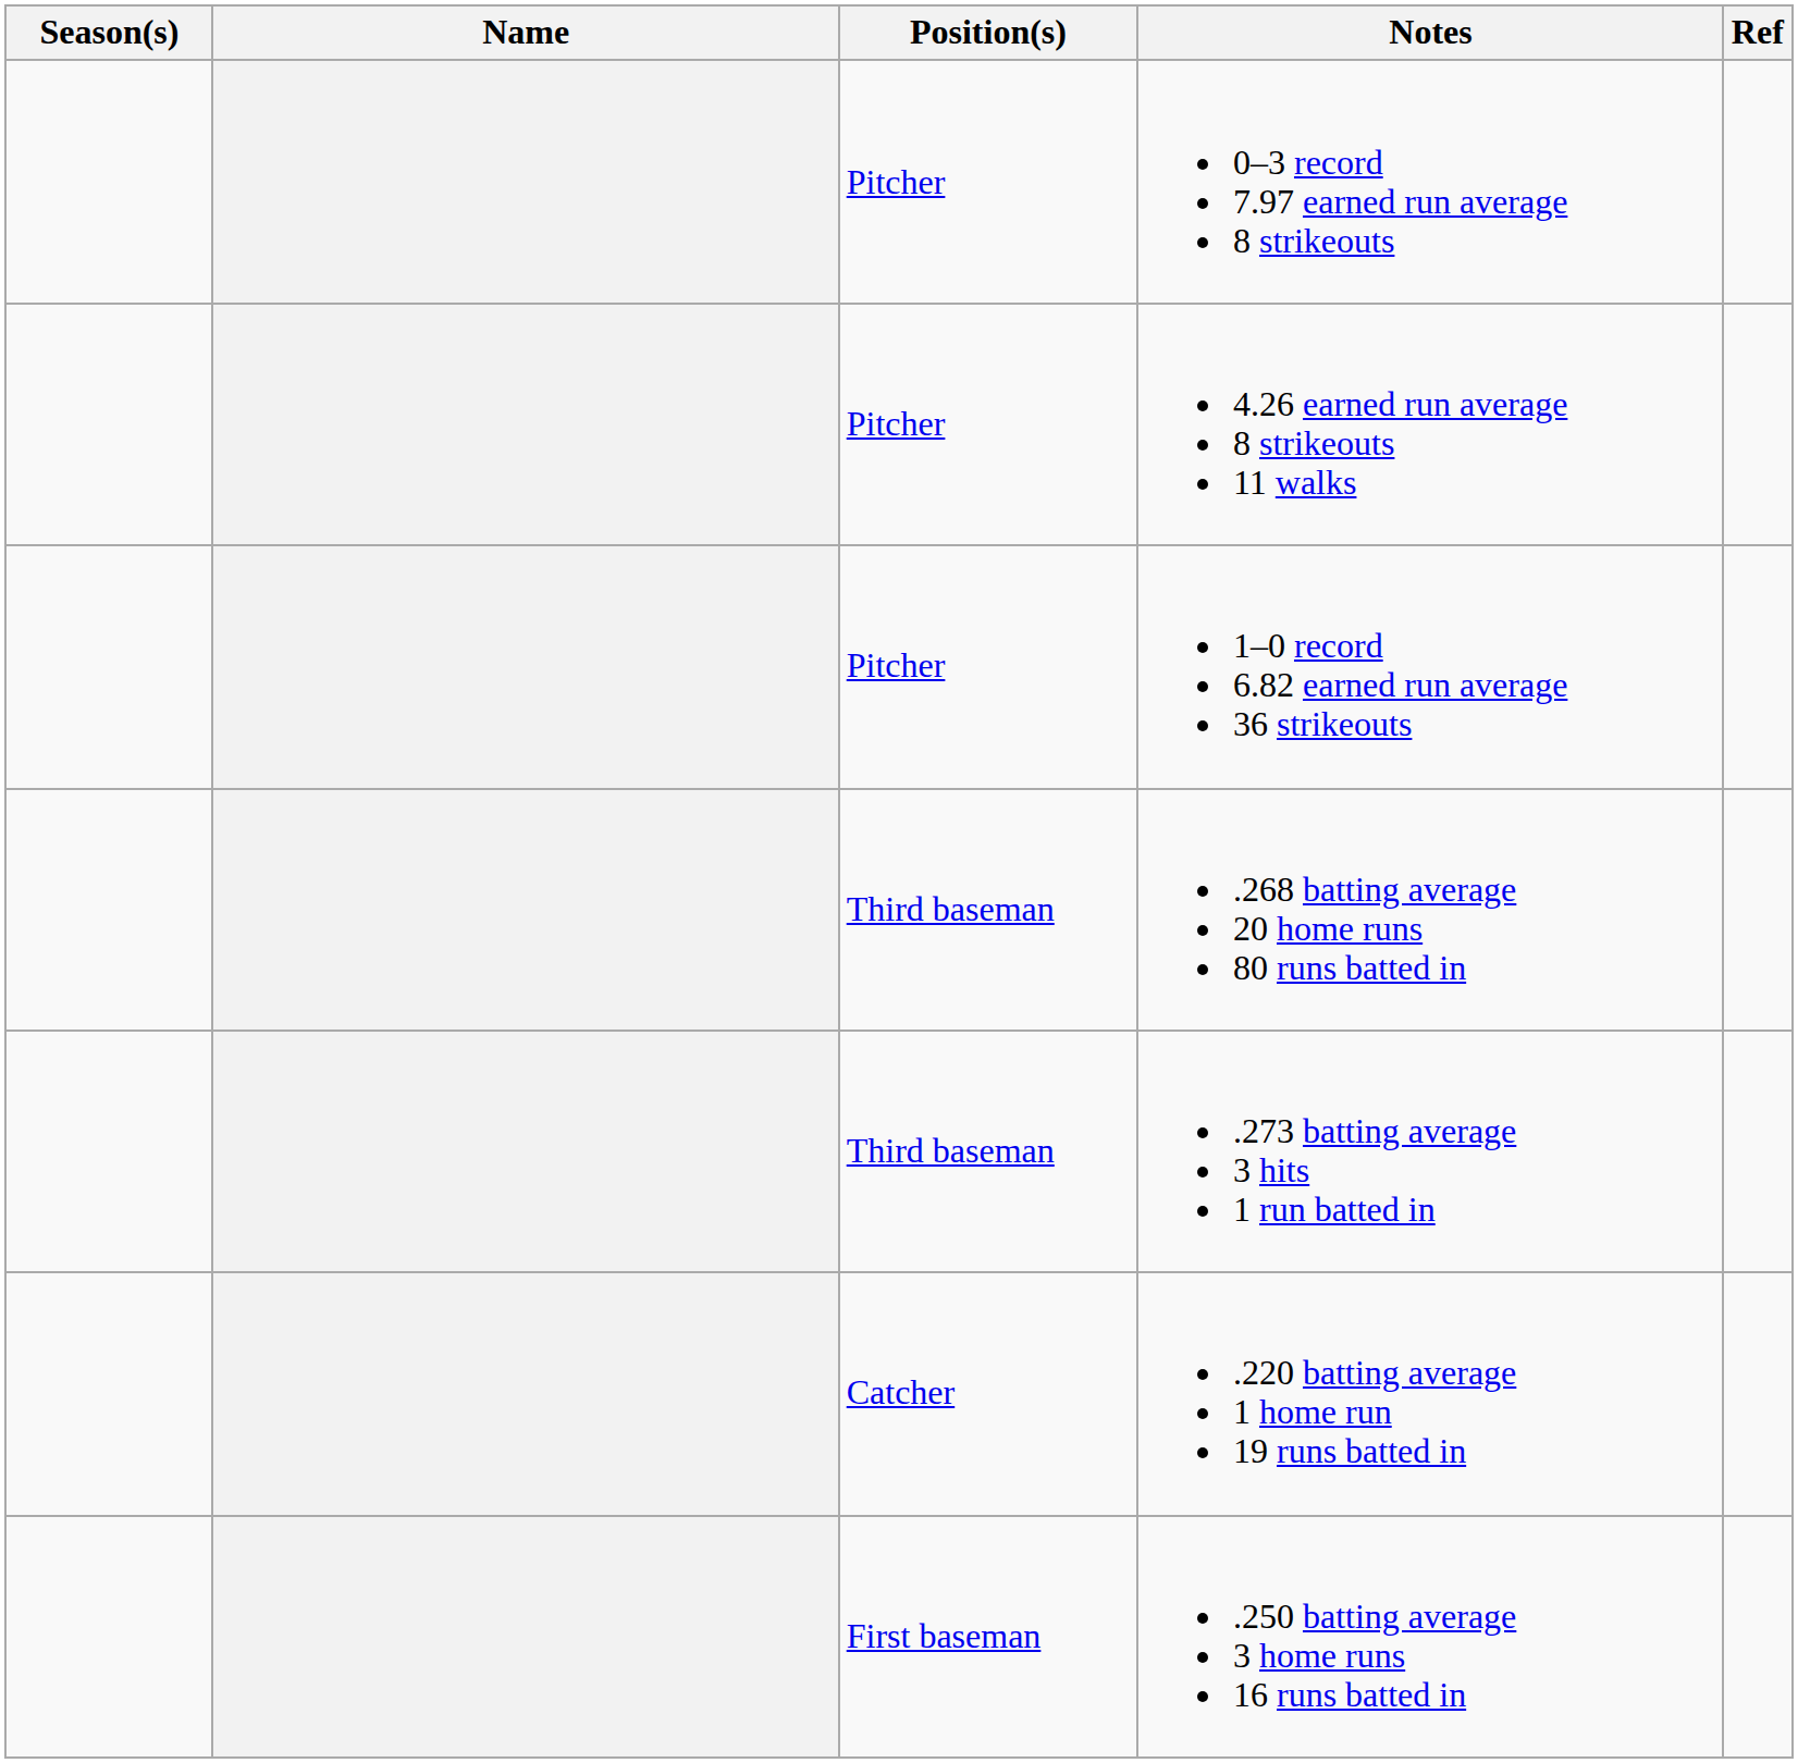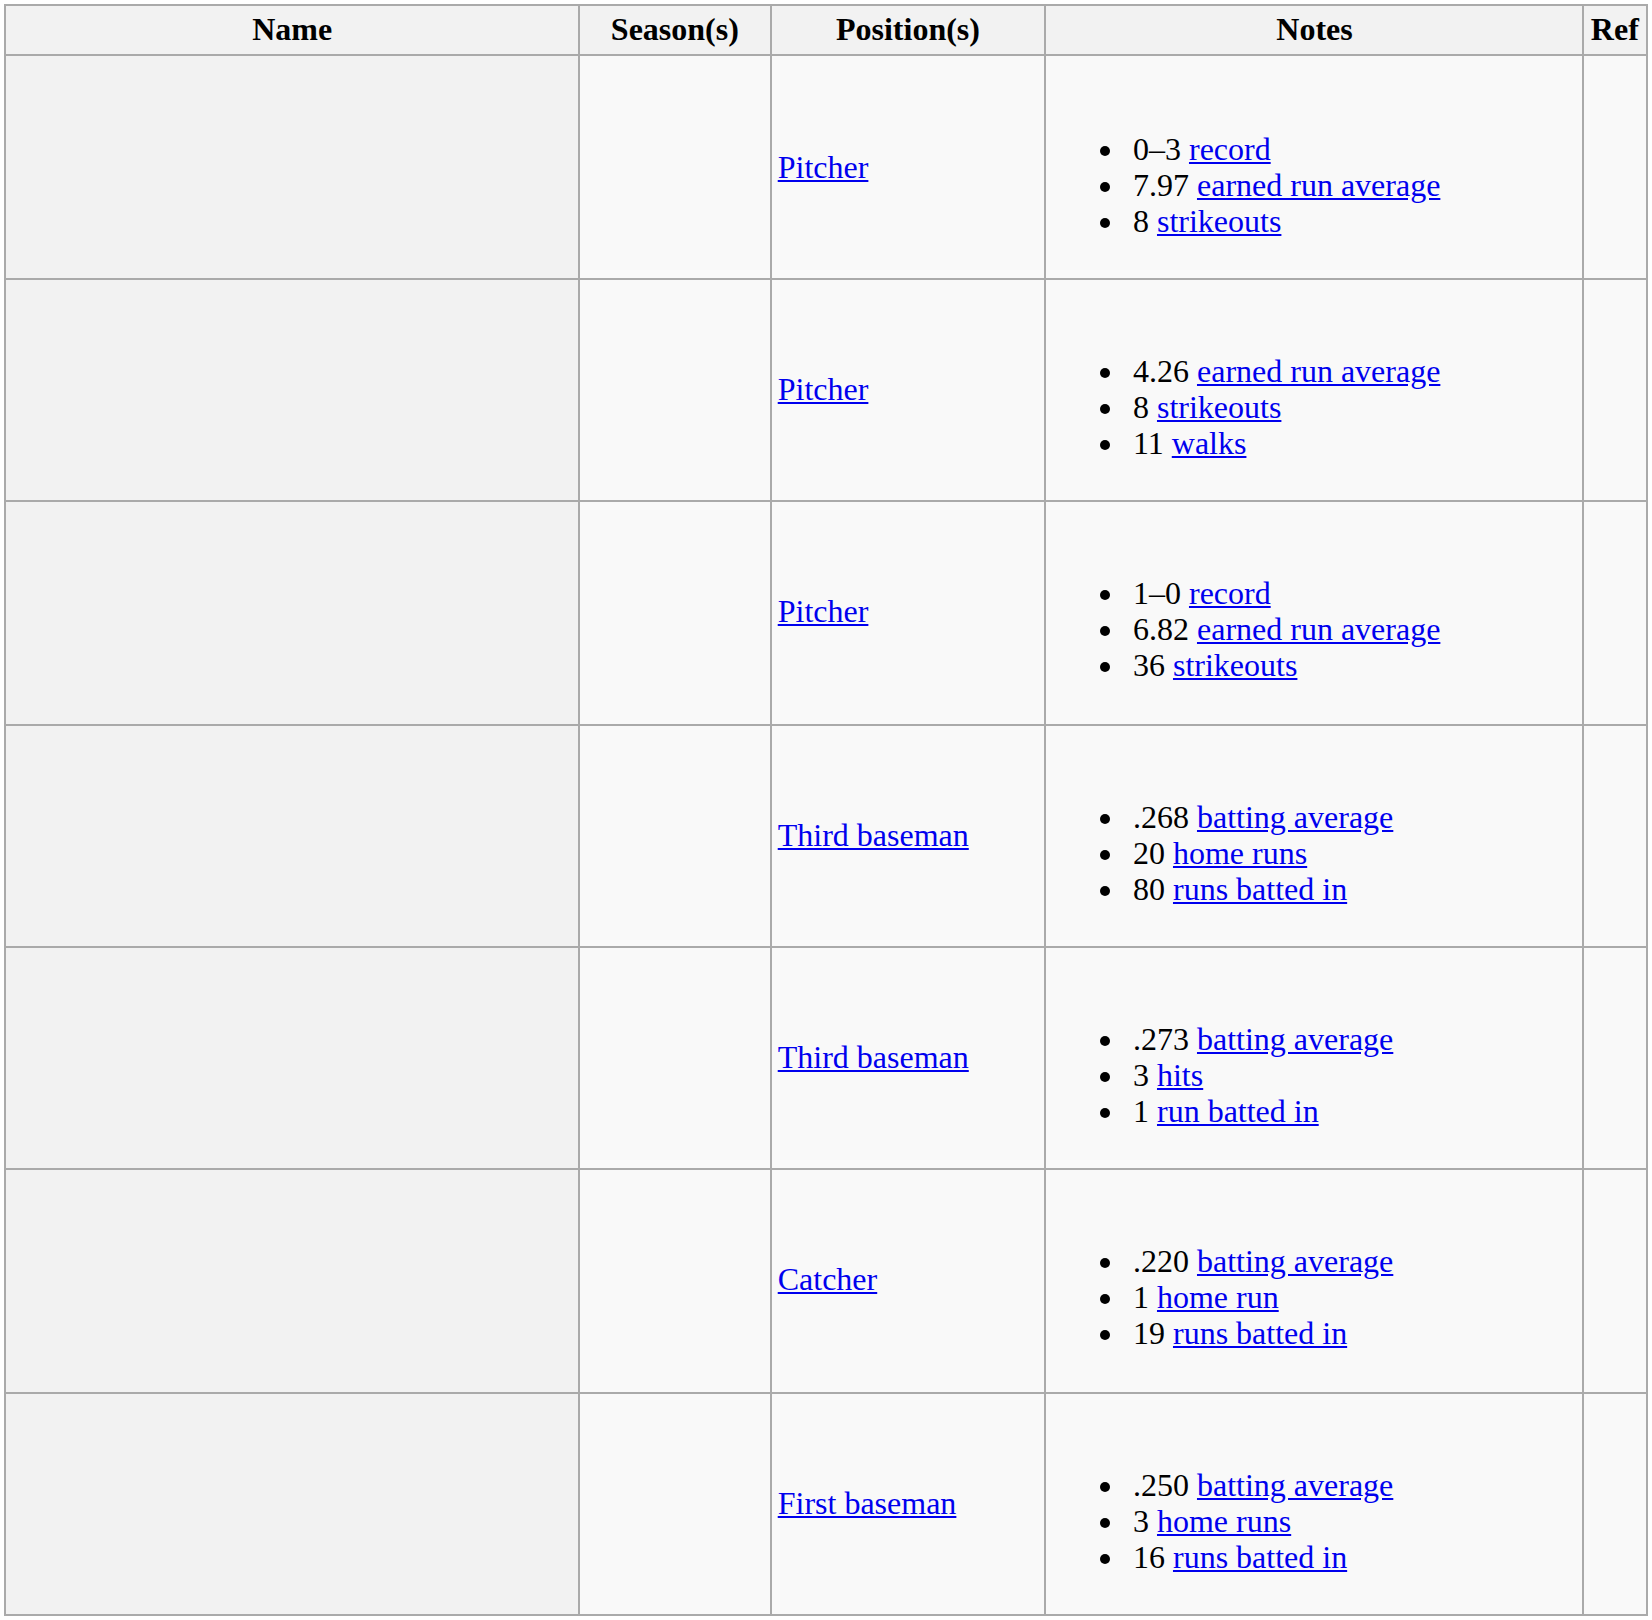columns swapped: Name <-> Season(s)
